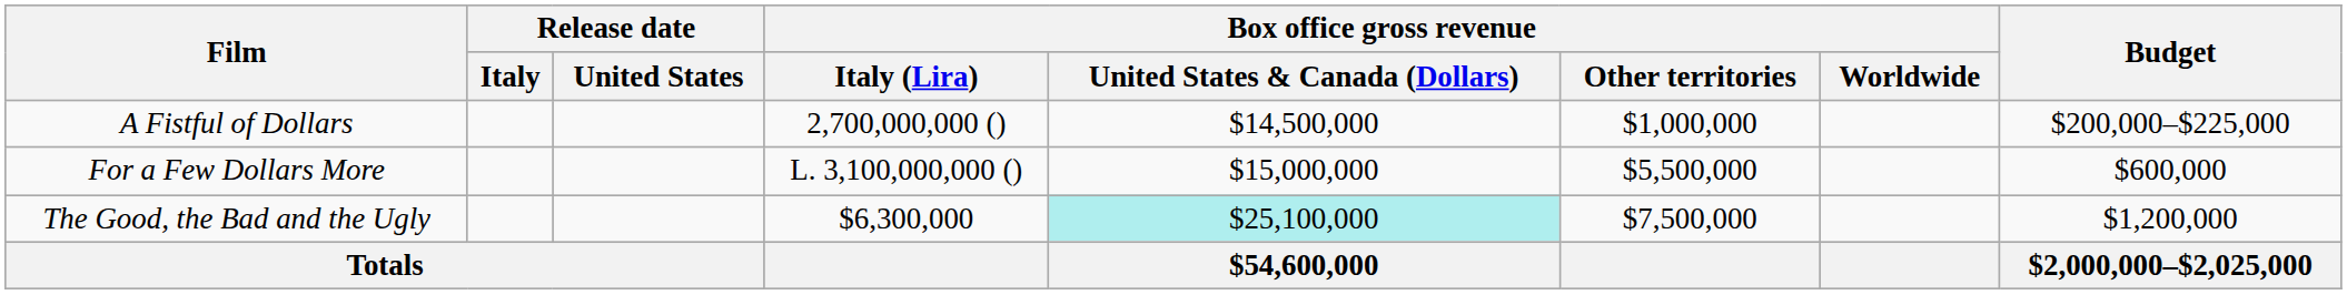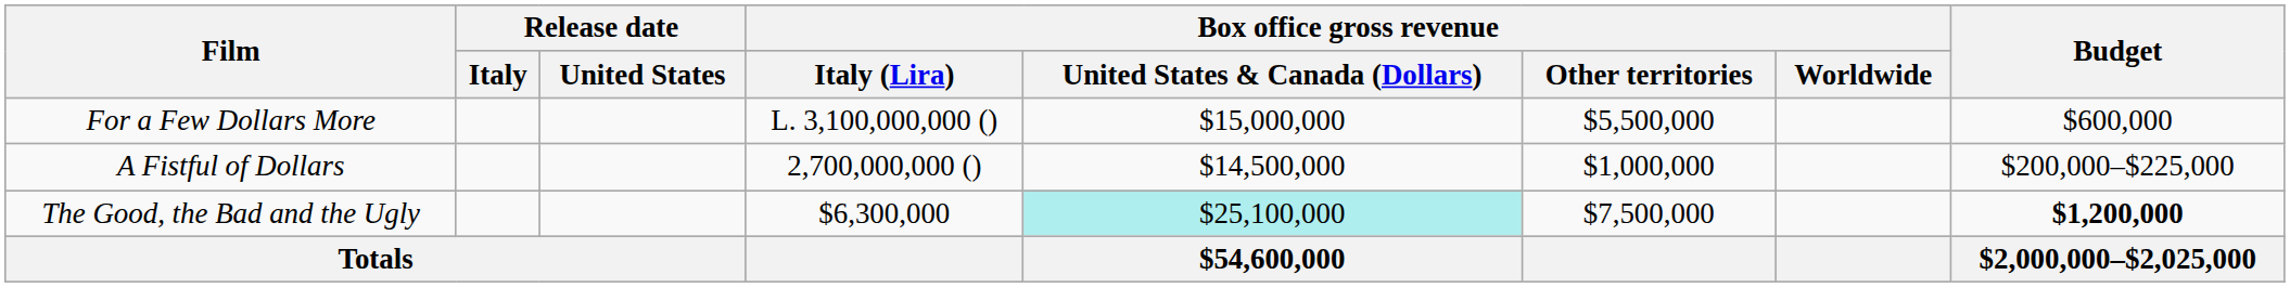rows swapped: A Fistful of Dollars <-> For a Few Dollars More
The Good, the Bad and the Ugly | Budget: normal -> bold
